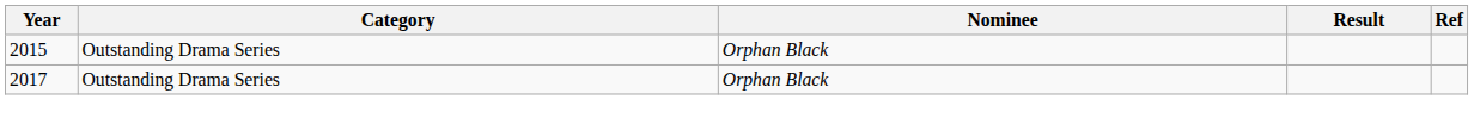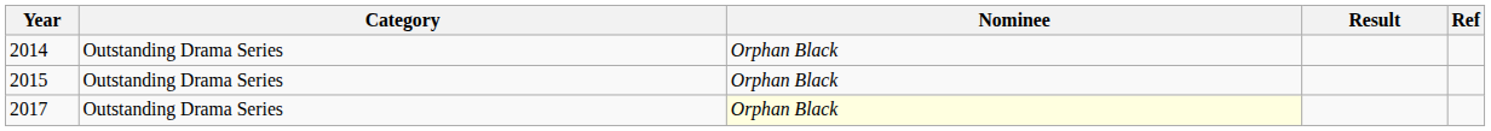+ row: 2014 | Outstanding Drama Series | Orphan Black
2017 | Nominee: no background -> lightyellow background
